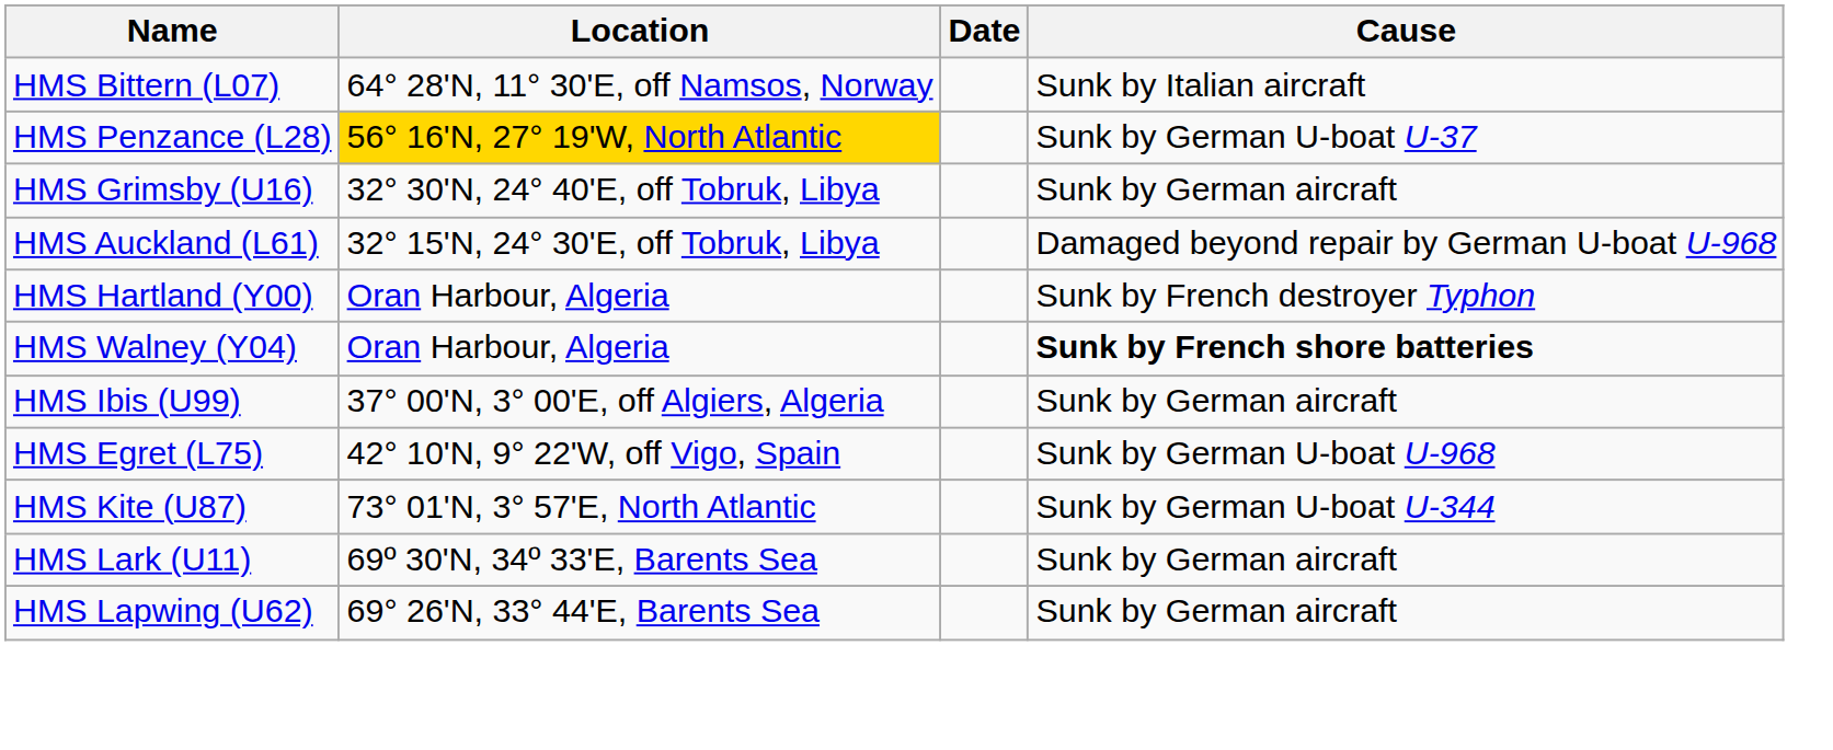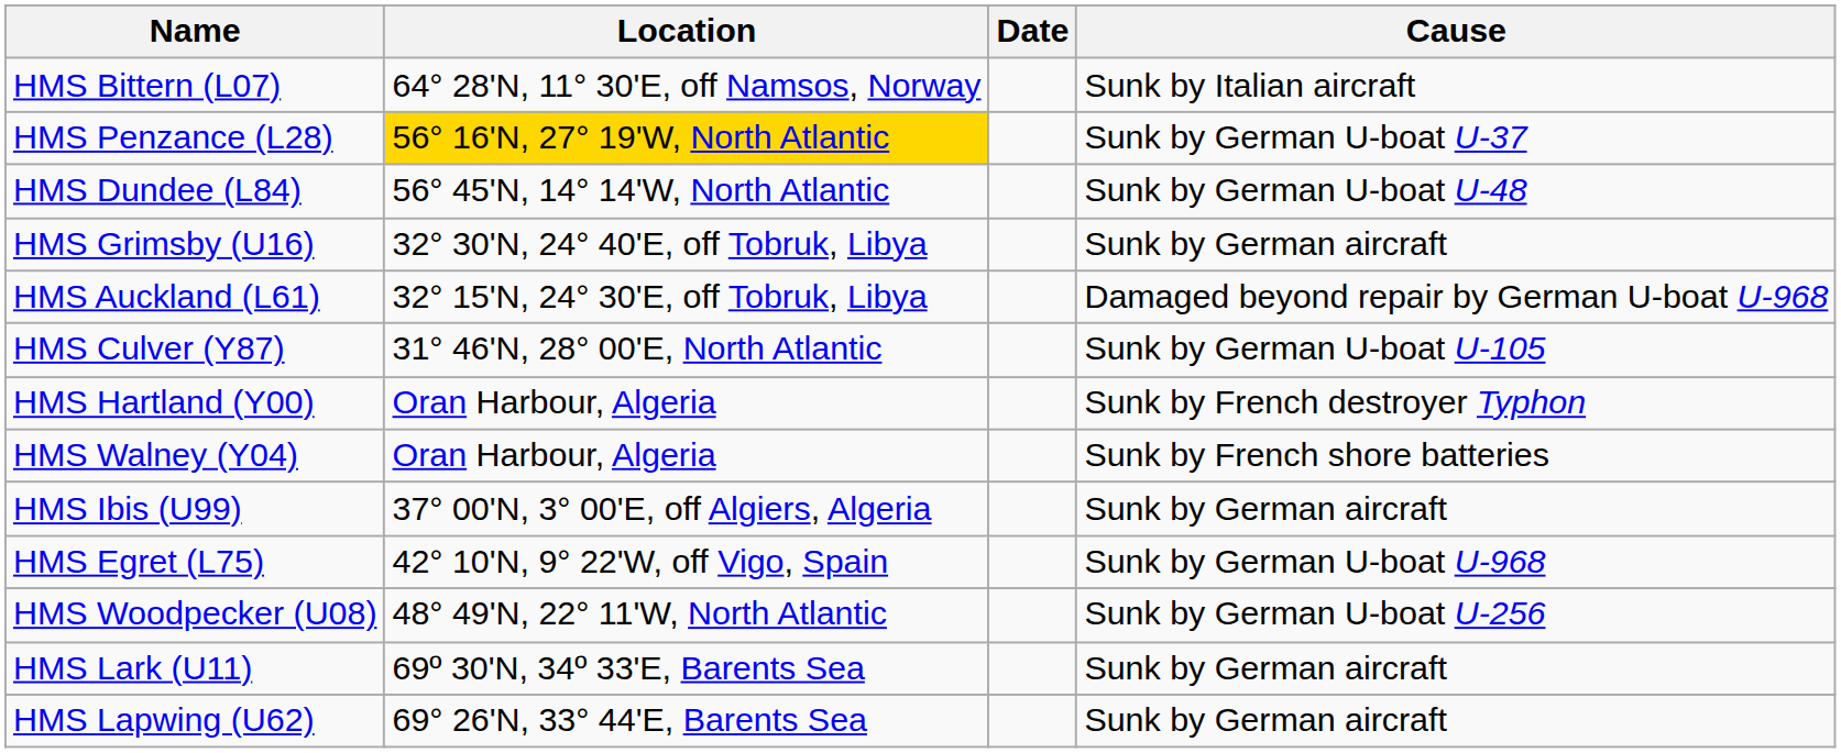+ row: HMS Dundee (L84) | 56° 45'N, 14° 14'W, North Atlantic | Sunk by German U-boat U-48
+ row: HMS Culver (Y87) | 31° 46'N, 28° 00'E, North Atlantic | Sunk by German U-boat U-105
HMS Walney (Y04) | Cause: bold -> normal
+ row: HMS Woodpecker (U08) | 48° 49'N, 22° 11'W, North Atlantic | Sunk by German U-boat U-256
- row: HMS Kite (U87) | 73° 01'N, 3° 57'E, North Atlantic | Sunk by German U-boat U-344
